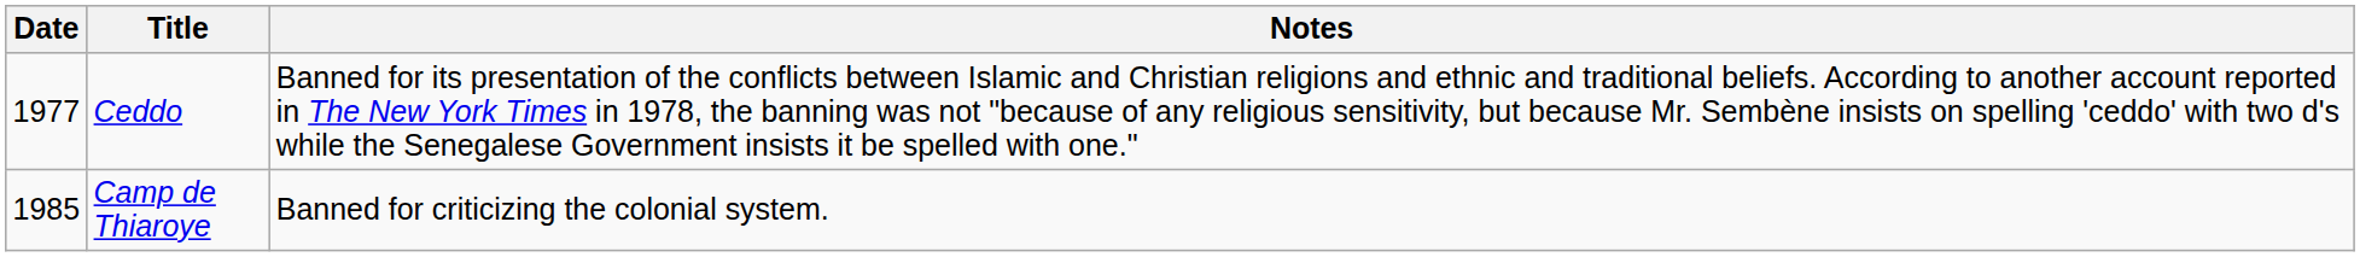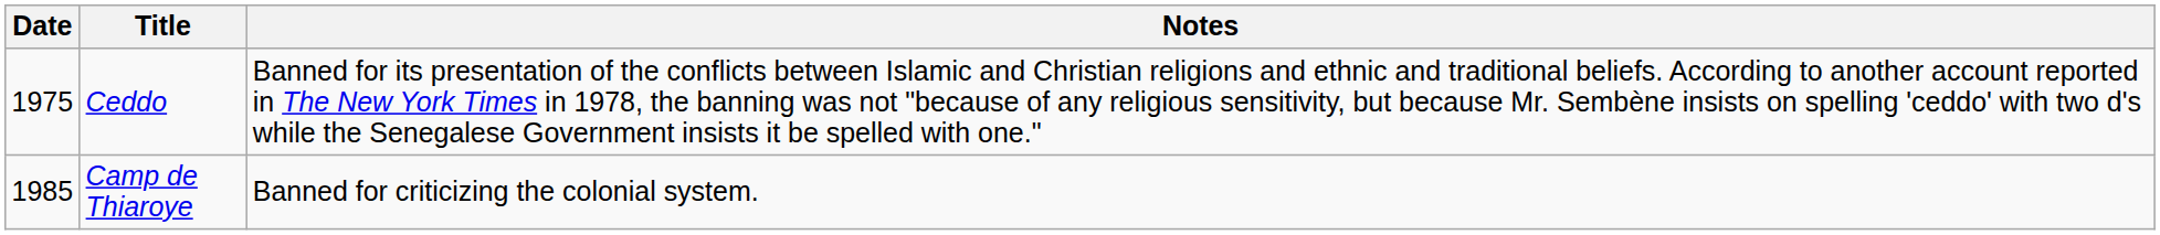Ceddo | Date: 1977 -> 1975
